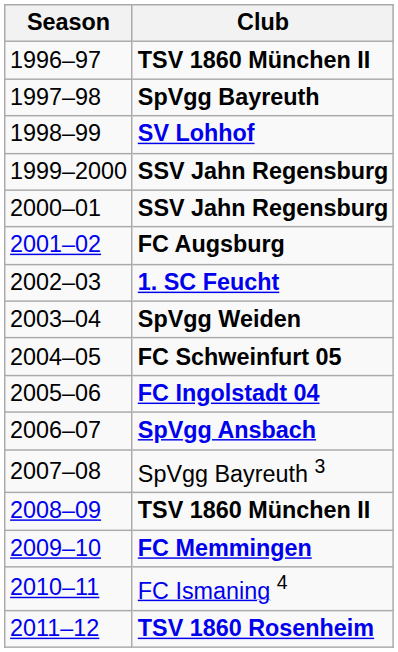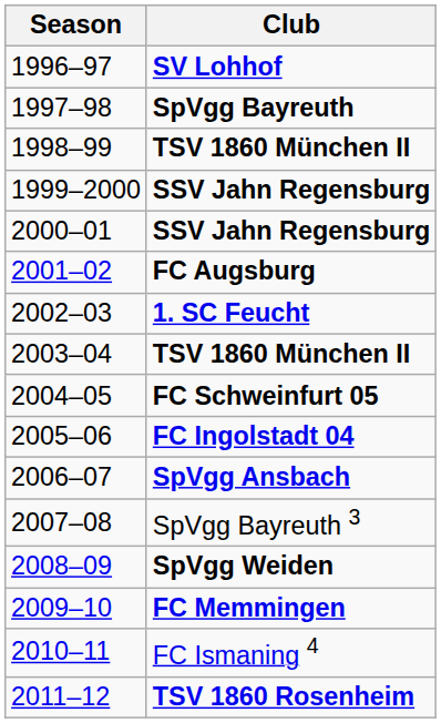1996–97 | Club: TSV 1860 München II -> SV Lohhof
1998–99 | Club: SV Lohhof -> TSV 1860 München II
2003–04 | Club: SpVgg Weiden -> TSV 1860 München II
2008–09 | Club: TSV 1860 München II -> SpVgg Weiden
